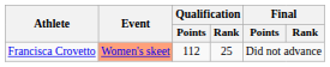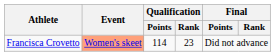Francisca Crovetto | Qualification / Points: 112 -> 114
Francisca Crovetto | Qualification / Rank: 25 -> 23
